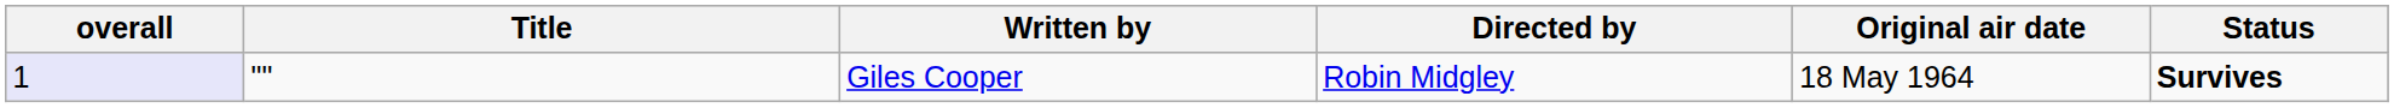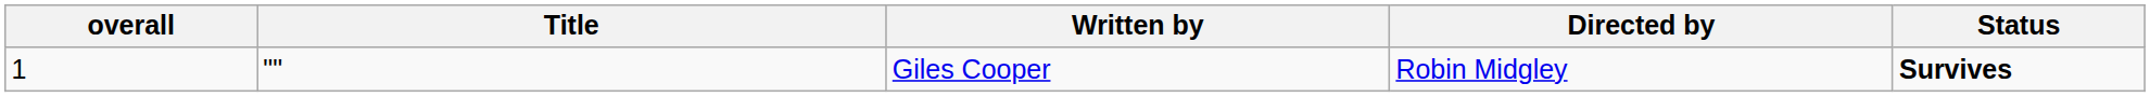- column: Original air date | 18 May 1964
Giles Cooper | overall: lavender background -> no background
